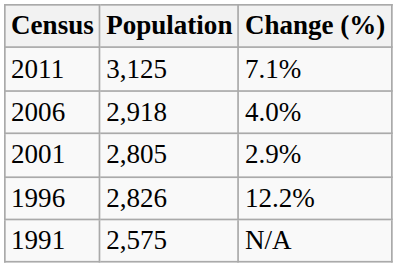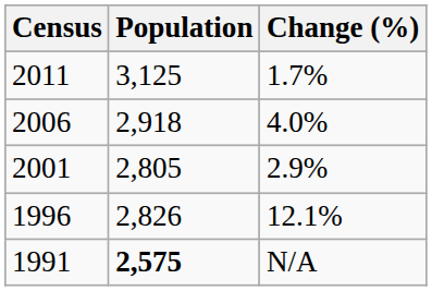2011 | Change (%): 7.1% -> 1.7%
1996 | Change (%): 12.2% -> 12.1%
1991 | Population: normal -> bold
